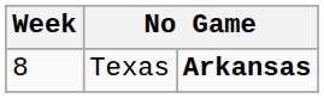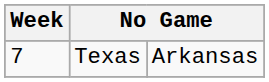Texas | Week: 8 -> 7
Texas | column 3: bold -> normal
